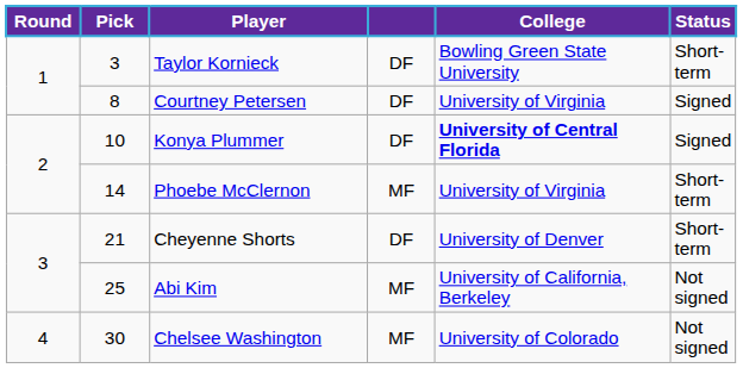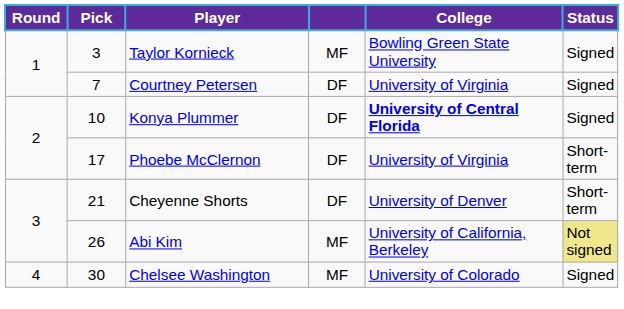Taylor Kornieck | column 4: DF -> MF
Taylor Kornieck | Status: Short-term -> Signed
Courtney Petersen | Pick: 8 -> 7
Phoebe McClernon | Pick: 14 -> 17
Phoebe McClernon | column 4: MF -> DF
Abi Kim | Pick: 25 -> 26
Abi Kim | Status: no background -> khaki background
Chelsee Washington | Status: Not signed -> Signed
